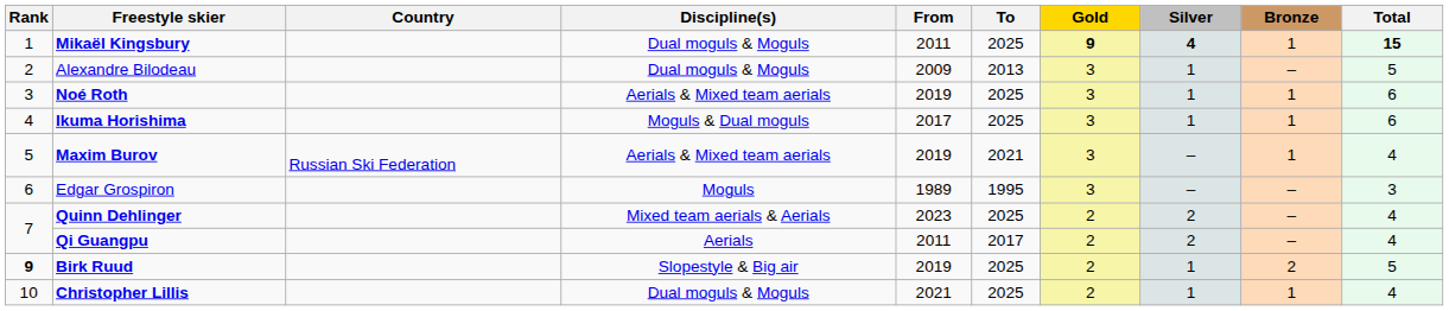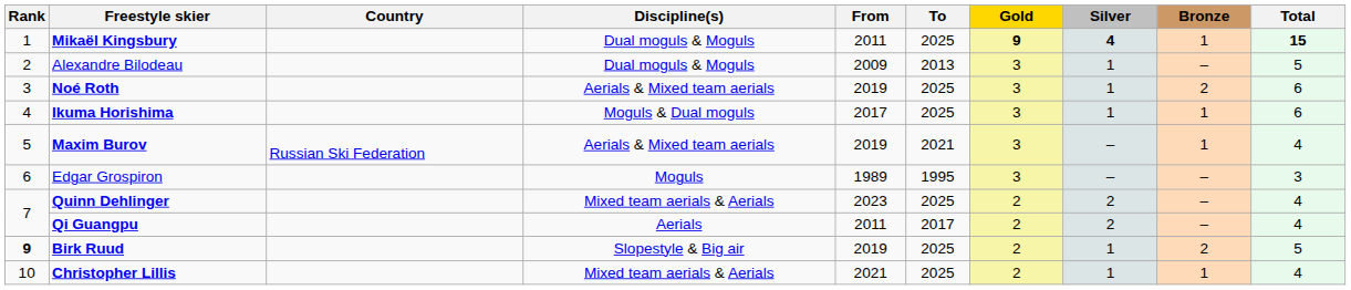Noé Roth | Bronze: 1 -> 2
Christopher Lillis | Discipline(s): Dual moguls & Moguls -> Mixed team aerials & Aerials
